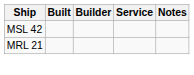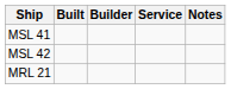+ row: MSL 41
